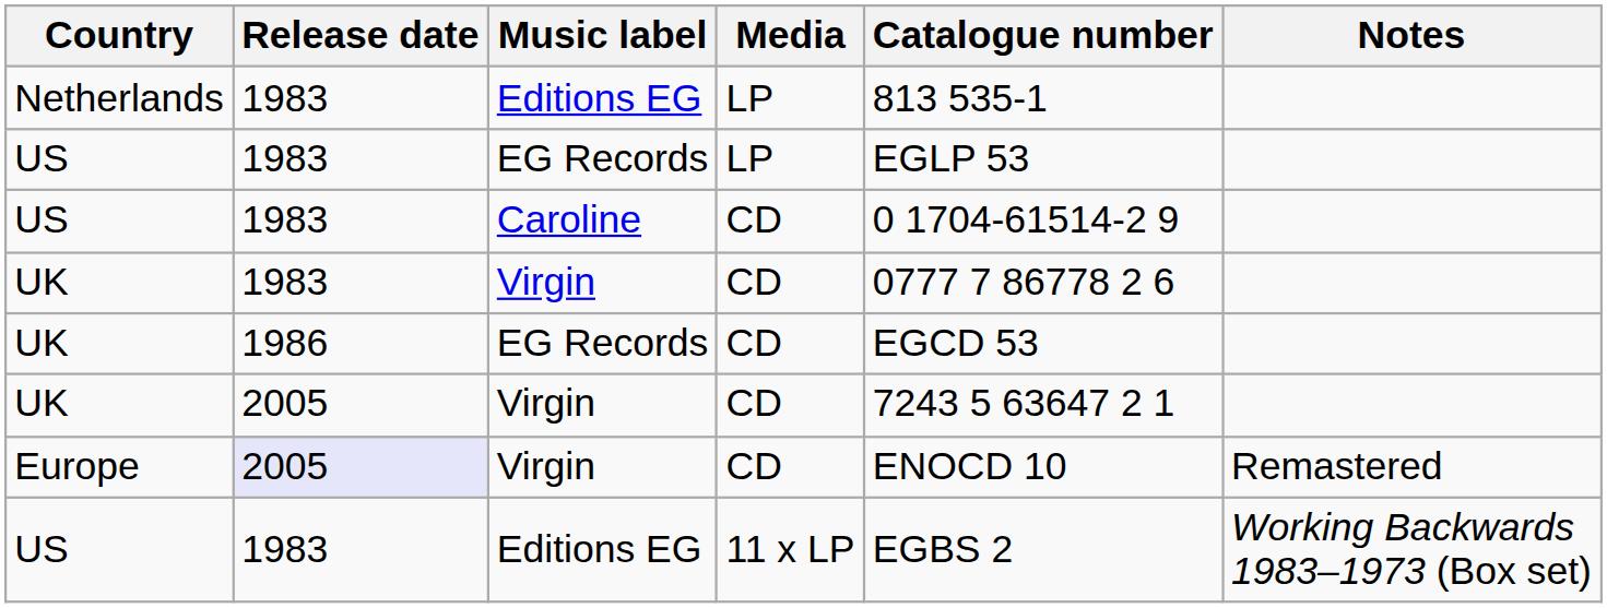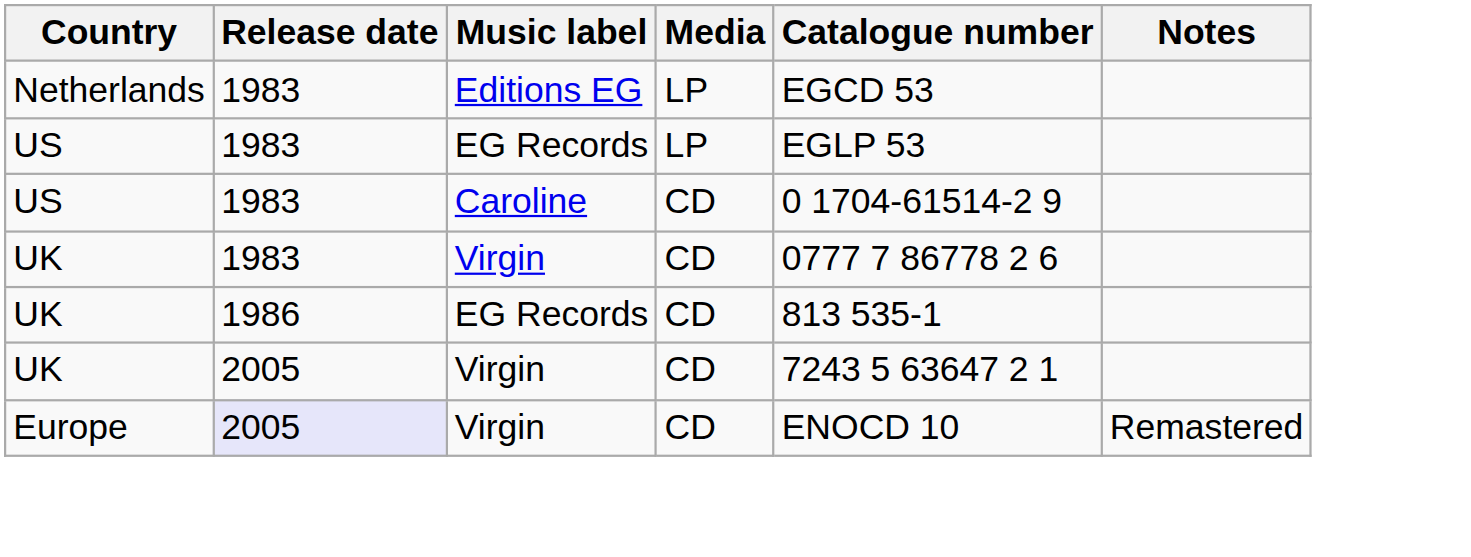Netherlands | Catalogue number: 813 535-1 -> EGCD 53
UK / EG Records | Catalogue number: EGCD 53 -> 813 535-1
- row: US | 1983 | Editions EG | 11 x LP | EGBS 2 | Working Backwards 1983–1973 (Box set)
